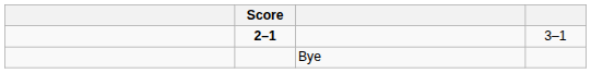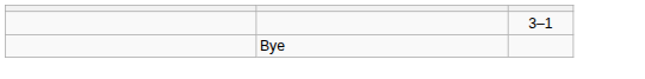- column: Score | 2–1
